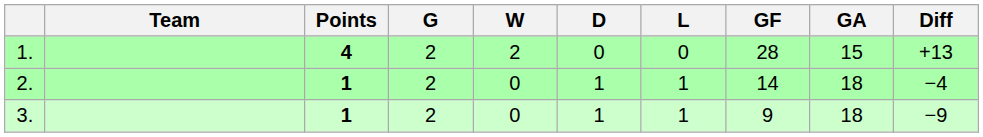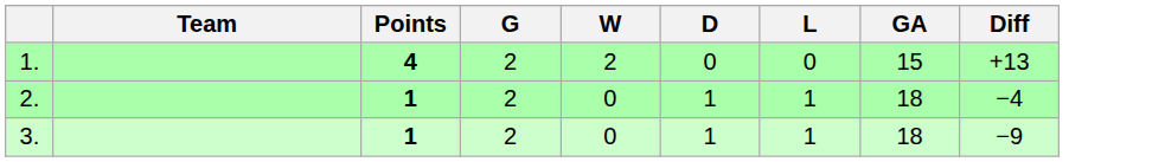- column: GF | 28 | 14 | 9
